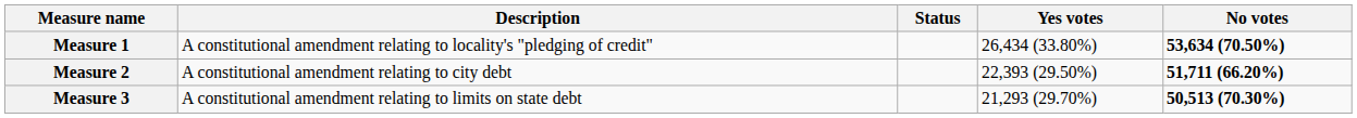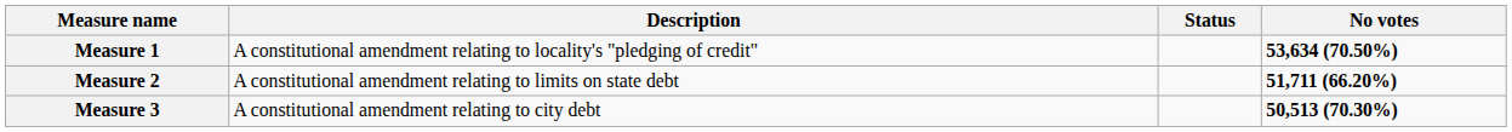- column: Yes votes | 26,434 (33.80%) | 22,393 (29.50%) | 21,293 (29.70%)
Measure 2 | Description: A constitutional amendment relating to city debt -> A constitutional amendment relating to limits on state debt
Measure 3 | Description: A constitutional amendment relating to limits on state debt -> A constitutional amendment relating to city debt
